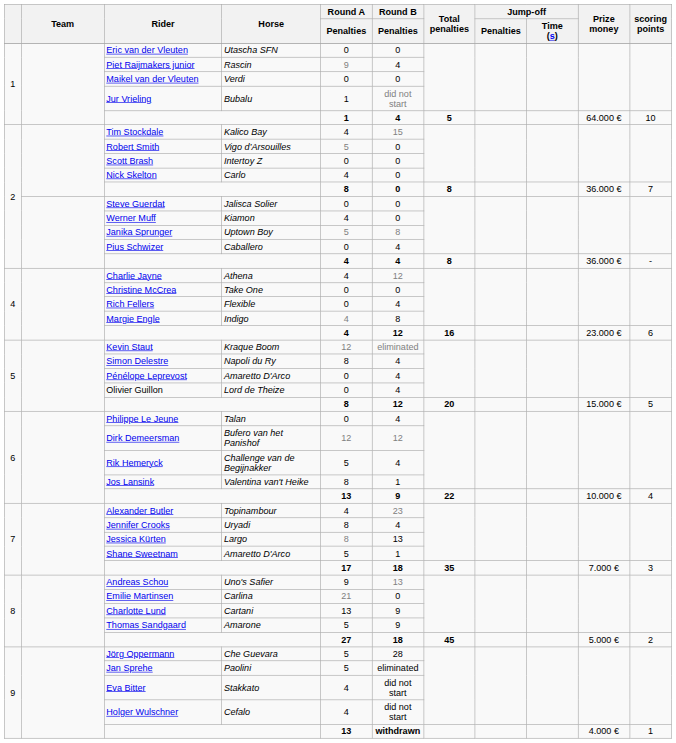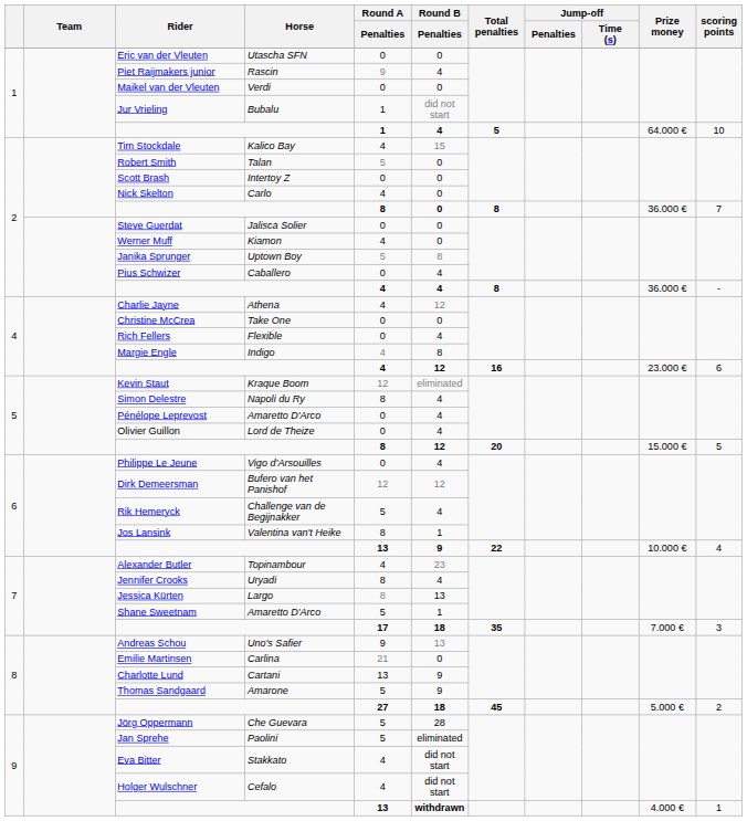Robert Smith | Horse: Vigo d’Arsouilles -> Talan
Philippe Le Jeune | Horse: Talan -> Vigo d’Arsouilles
